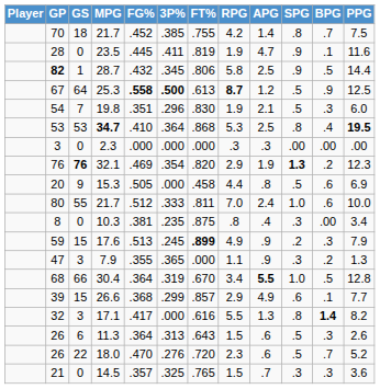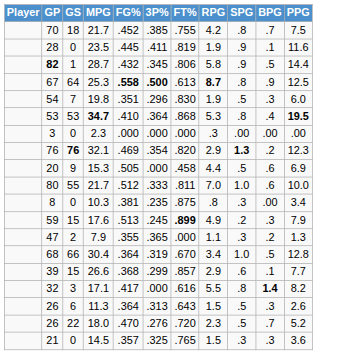- column: APG | 1.4 | 4.7 | 2.5 | 1.2 | 2.1 | 2.5 | .3 | 1.9 | .8 | 2.4 | .4 | .9 | .9 | 5.5 | 4.9 | 1.3 | .6 | .6 | .7
67 | SPG: .5 -> .8
47 | GS: 3 -> 2
